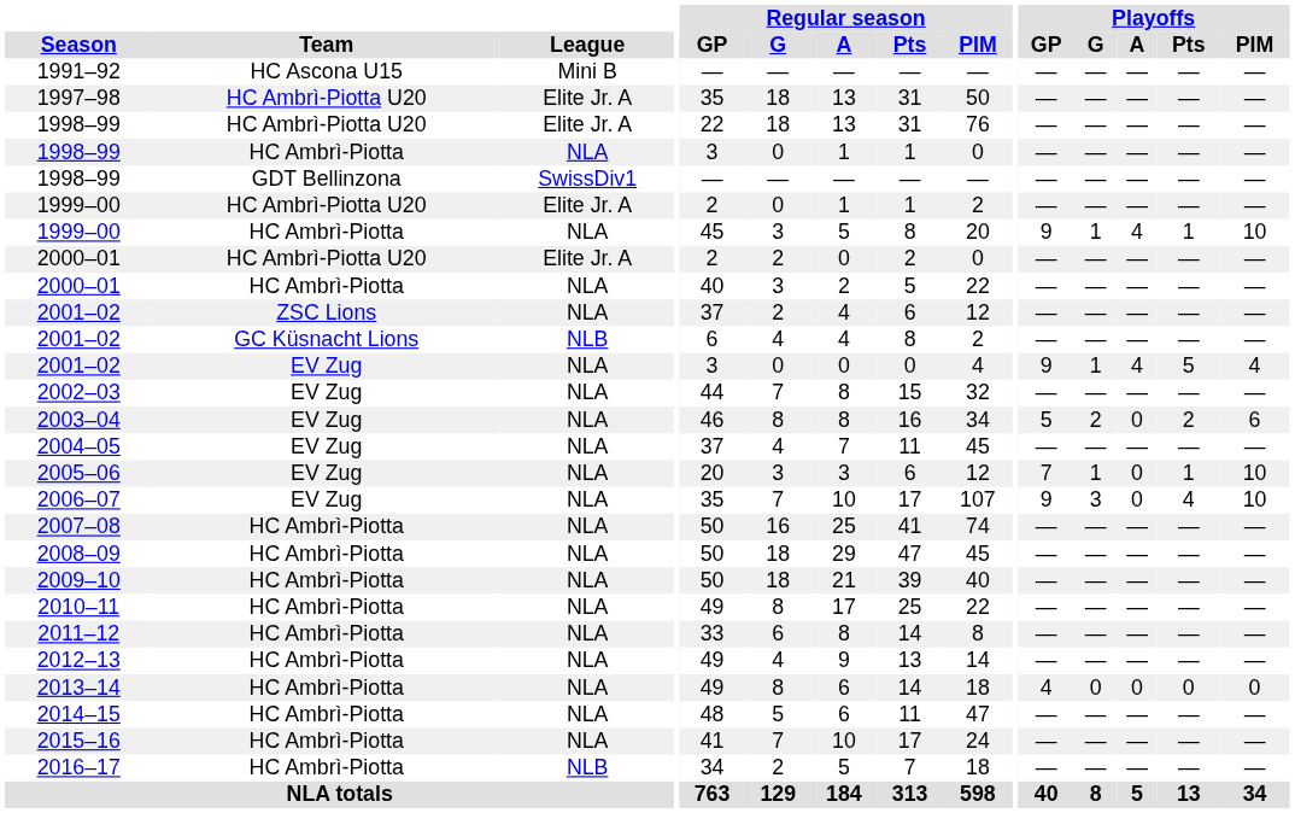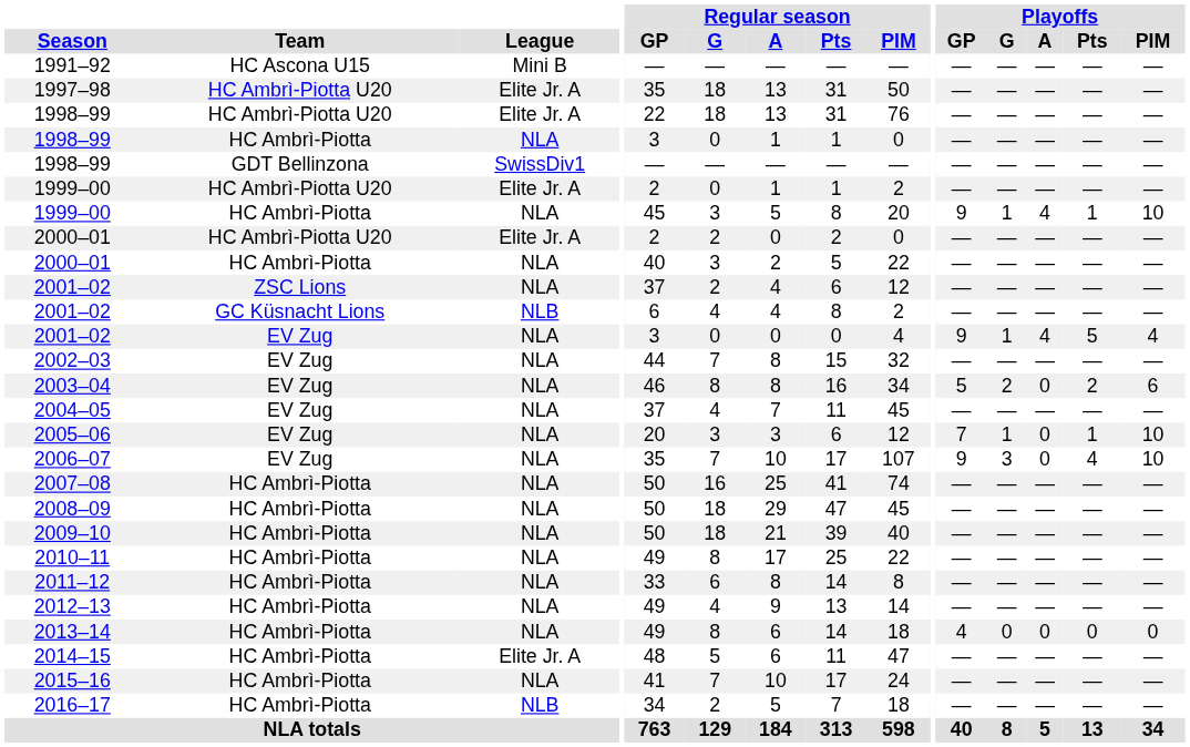2014–15 | League: NLA -> Elite Jr. A
